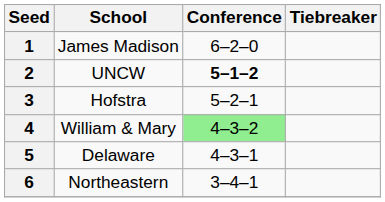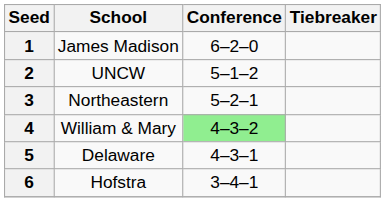2 | Conference: bold -> normal
3 | School: Hofstra -> Northeastern
6 | School: Northeastern -> Hofstra
